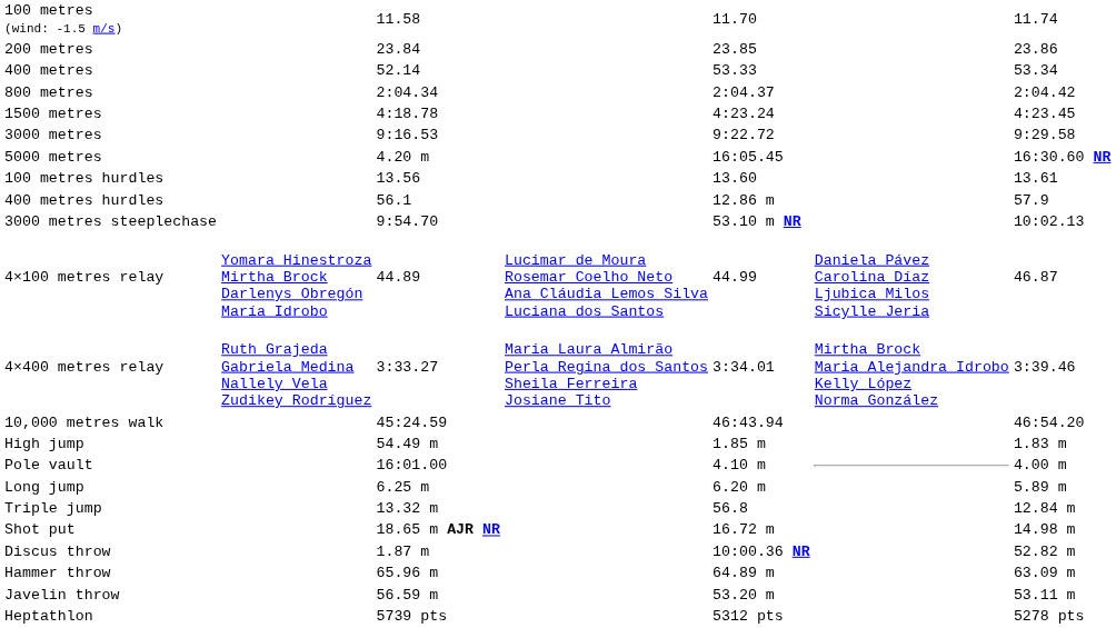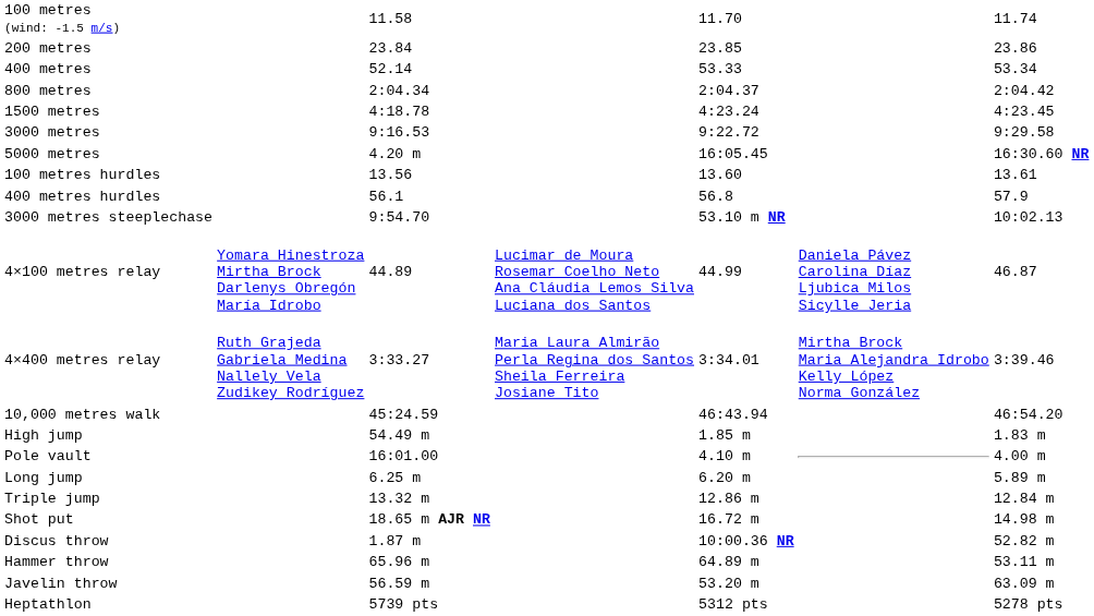400 metres hurdles | column 5: 12.86 m -> 56.8
Triple jump | column 5: 56.8 -> 12.86 m
Hammer throw | column 7: 63.09 m -> 53.11 m
Javelin throw | column 7: 53.11 m -> 63.09 m
